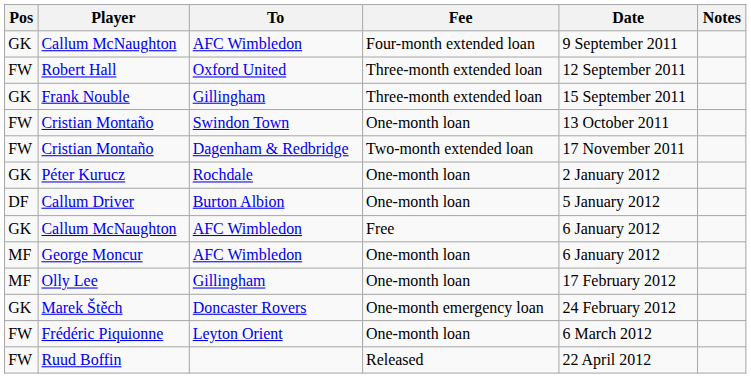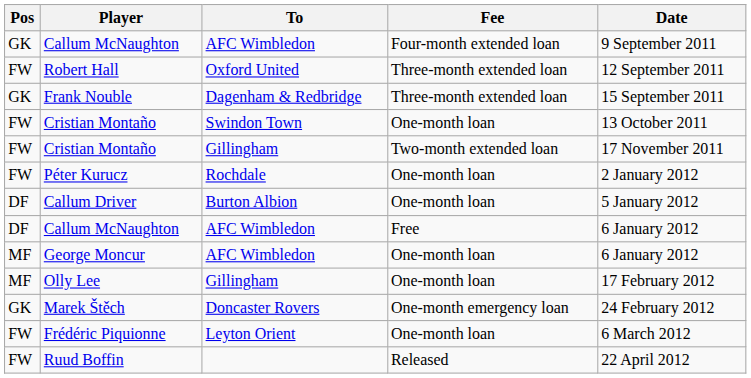- column: Notes
Frank Nouble | To: Gillingham -> Dagenham & Redbridge
Cristian Montaño / Two-month extended loan | To: Dagenham & Redbridge -> Gillingham
Péter Kurucz | Pos: GK -> FW
Callum McNaughton / Free | Pos: GK -> DF
